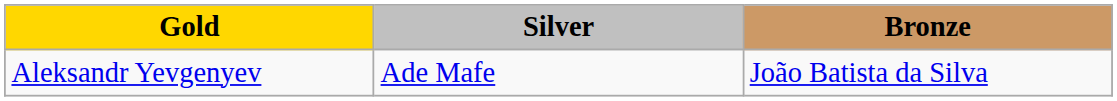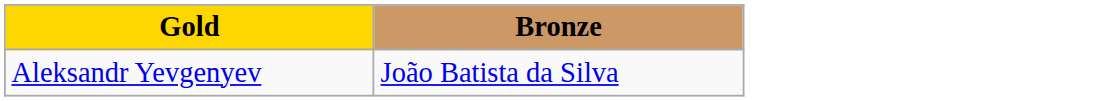- column: Silver | Ade Mafe
